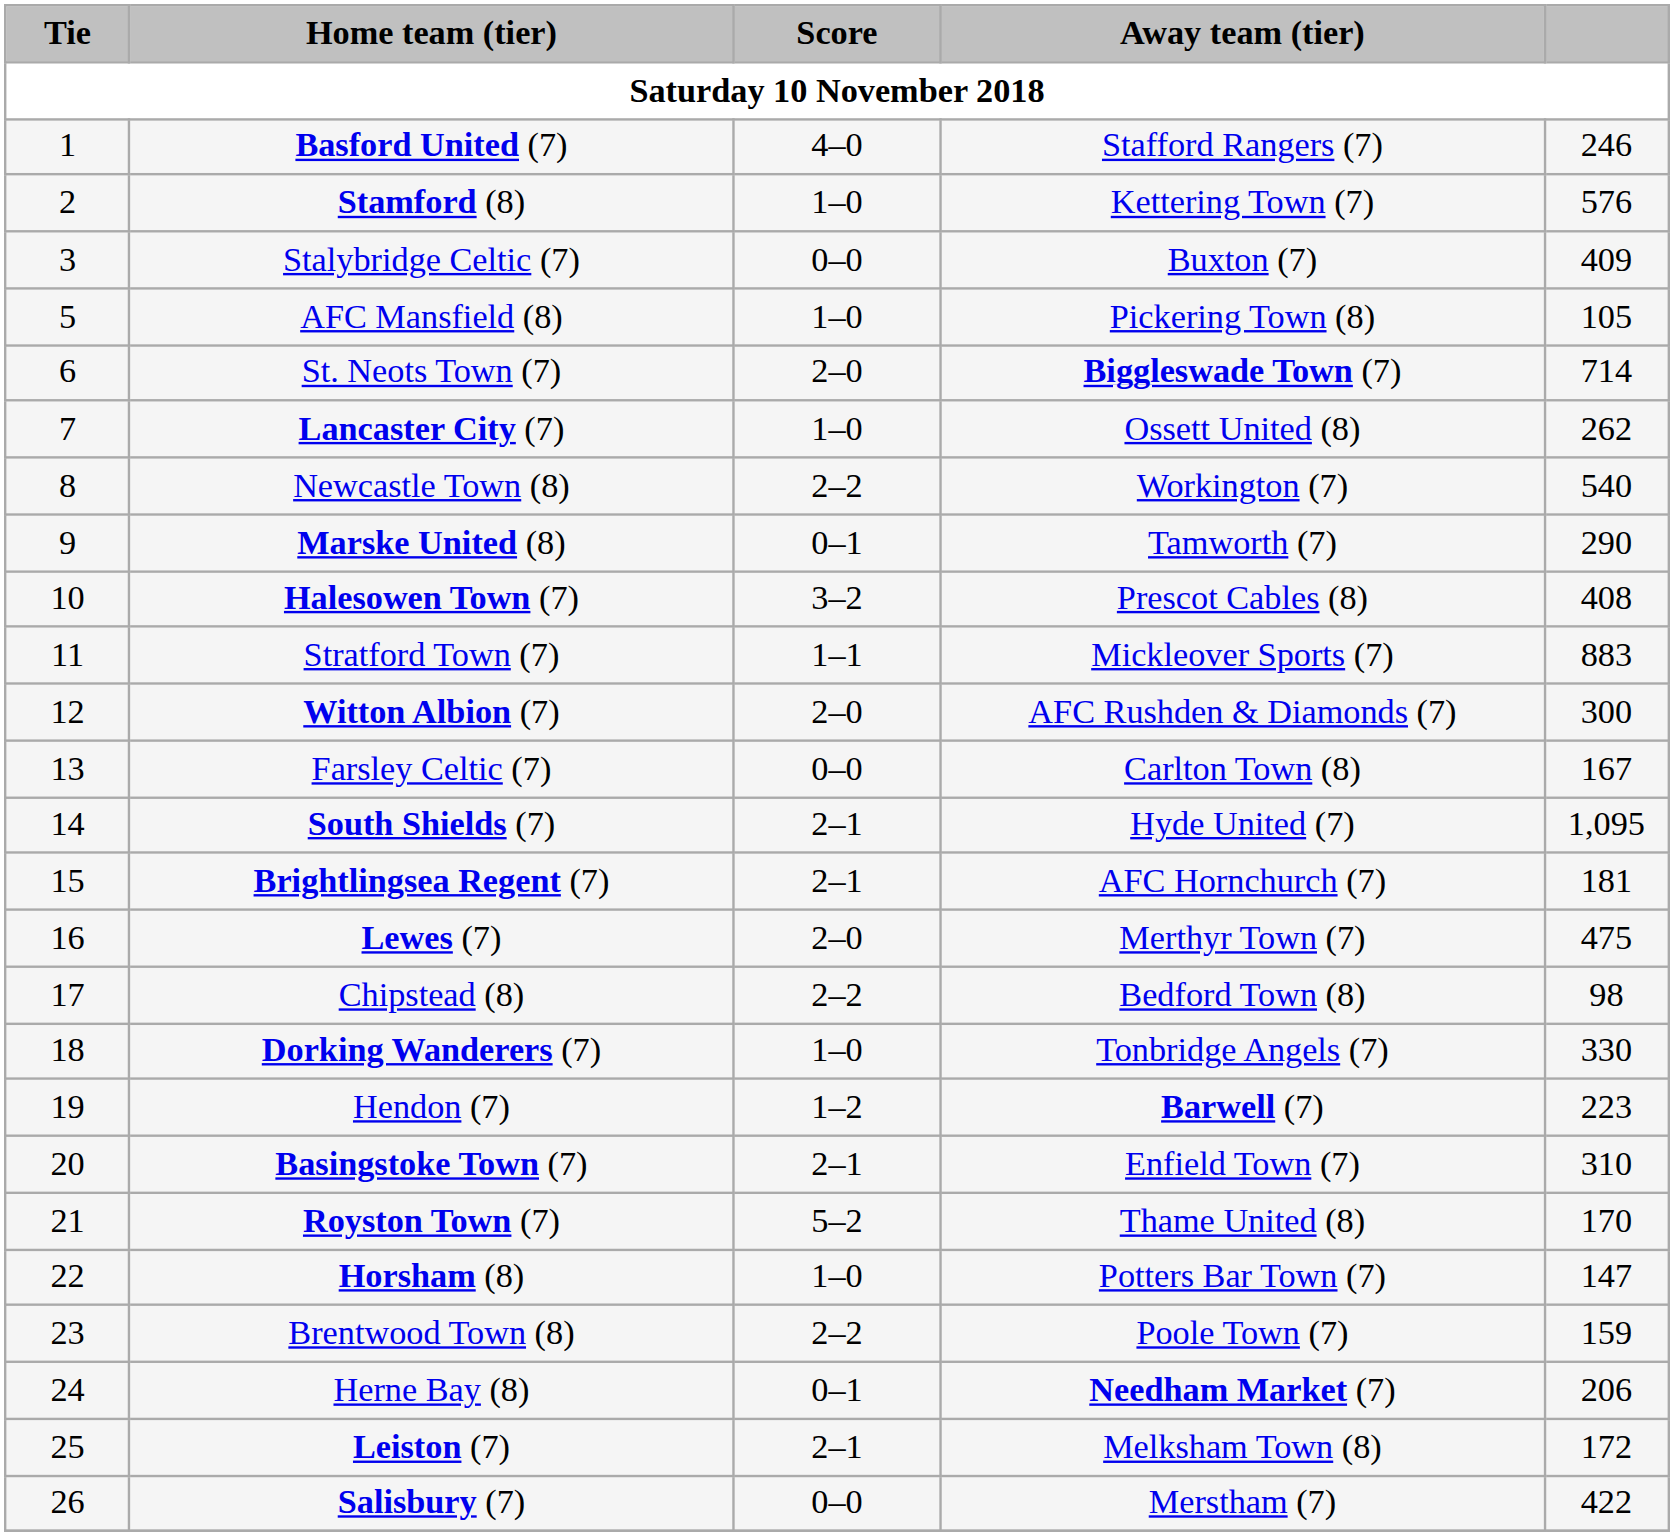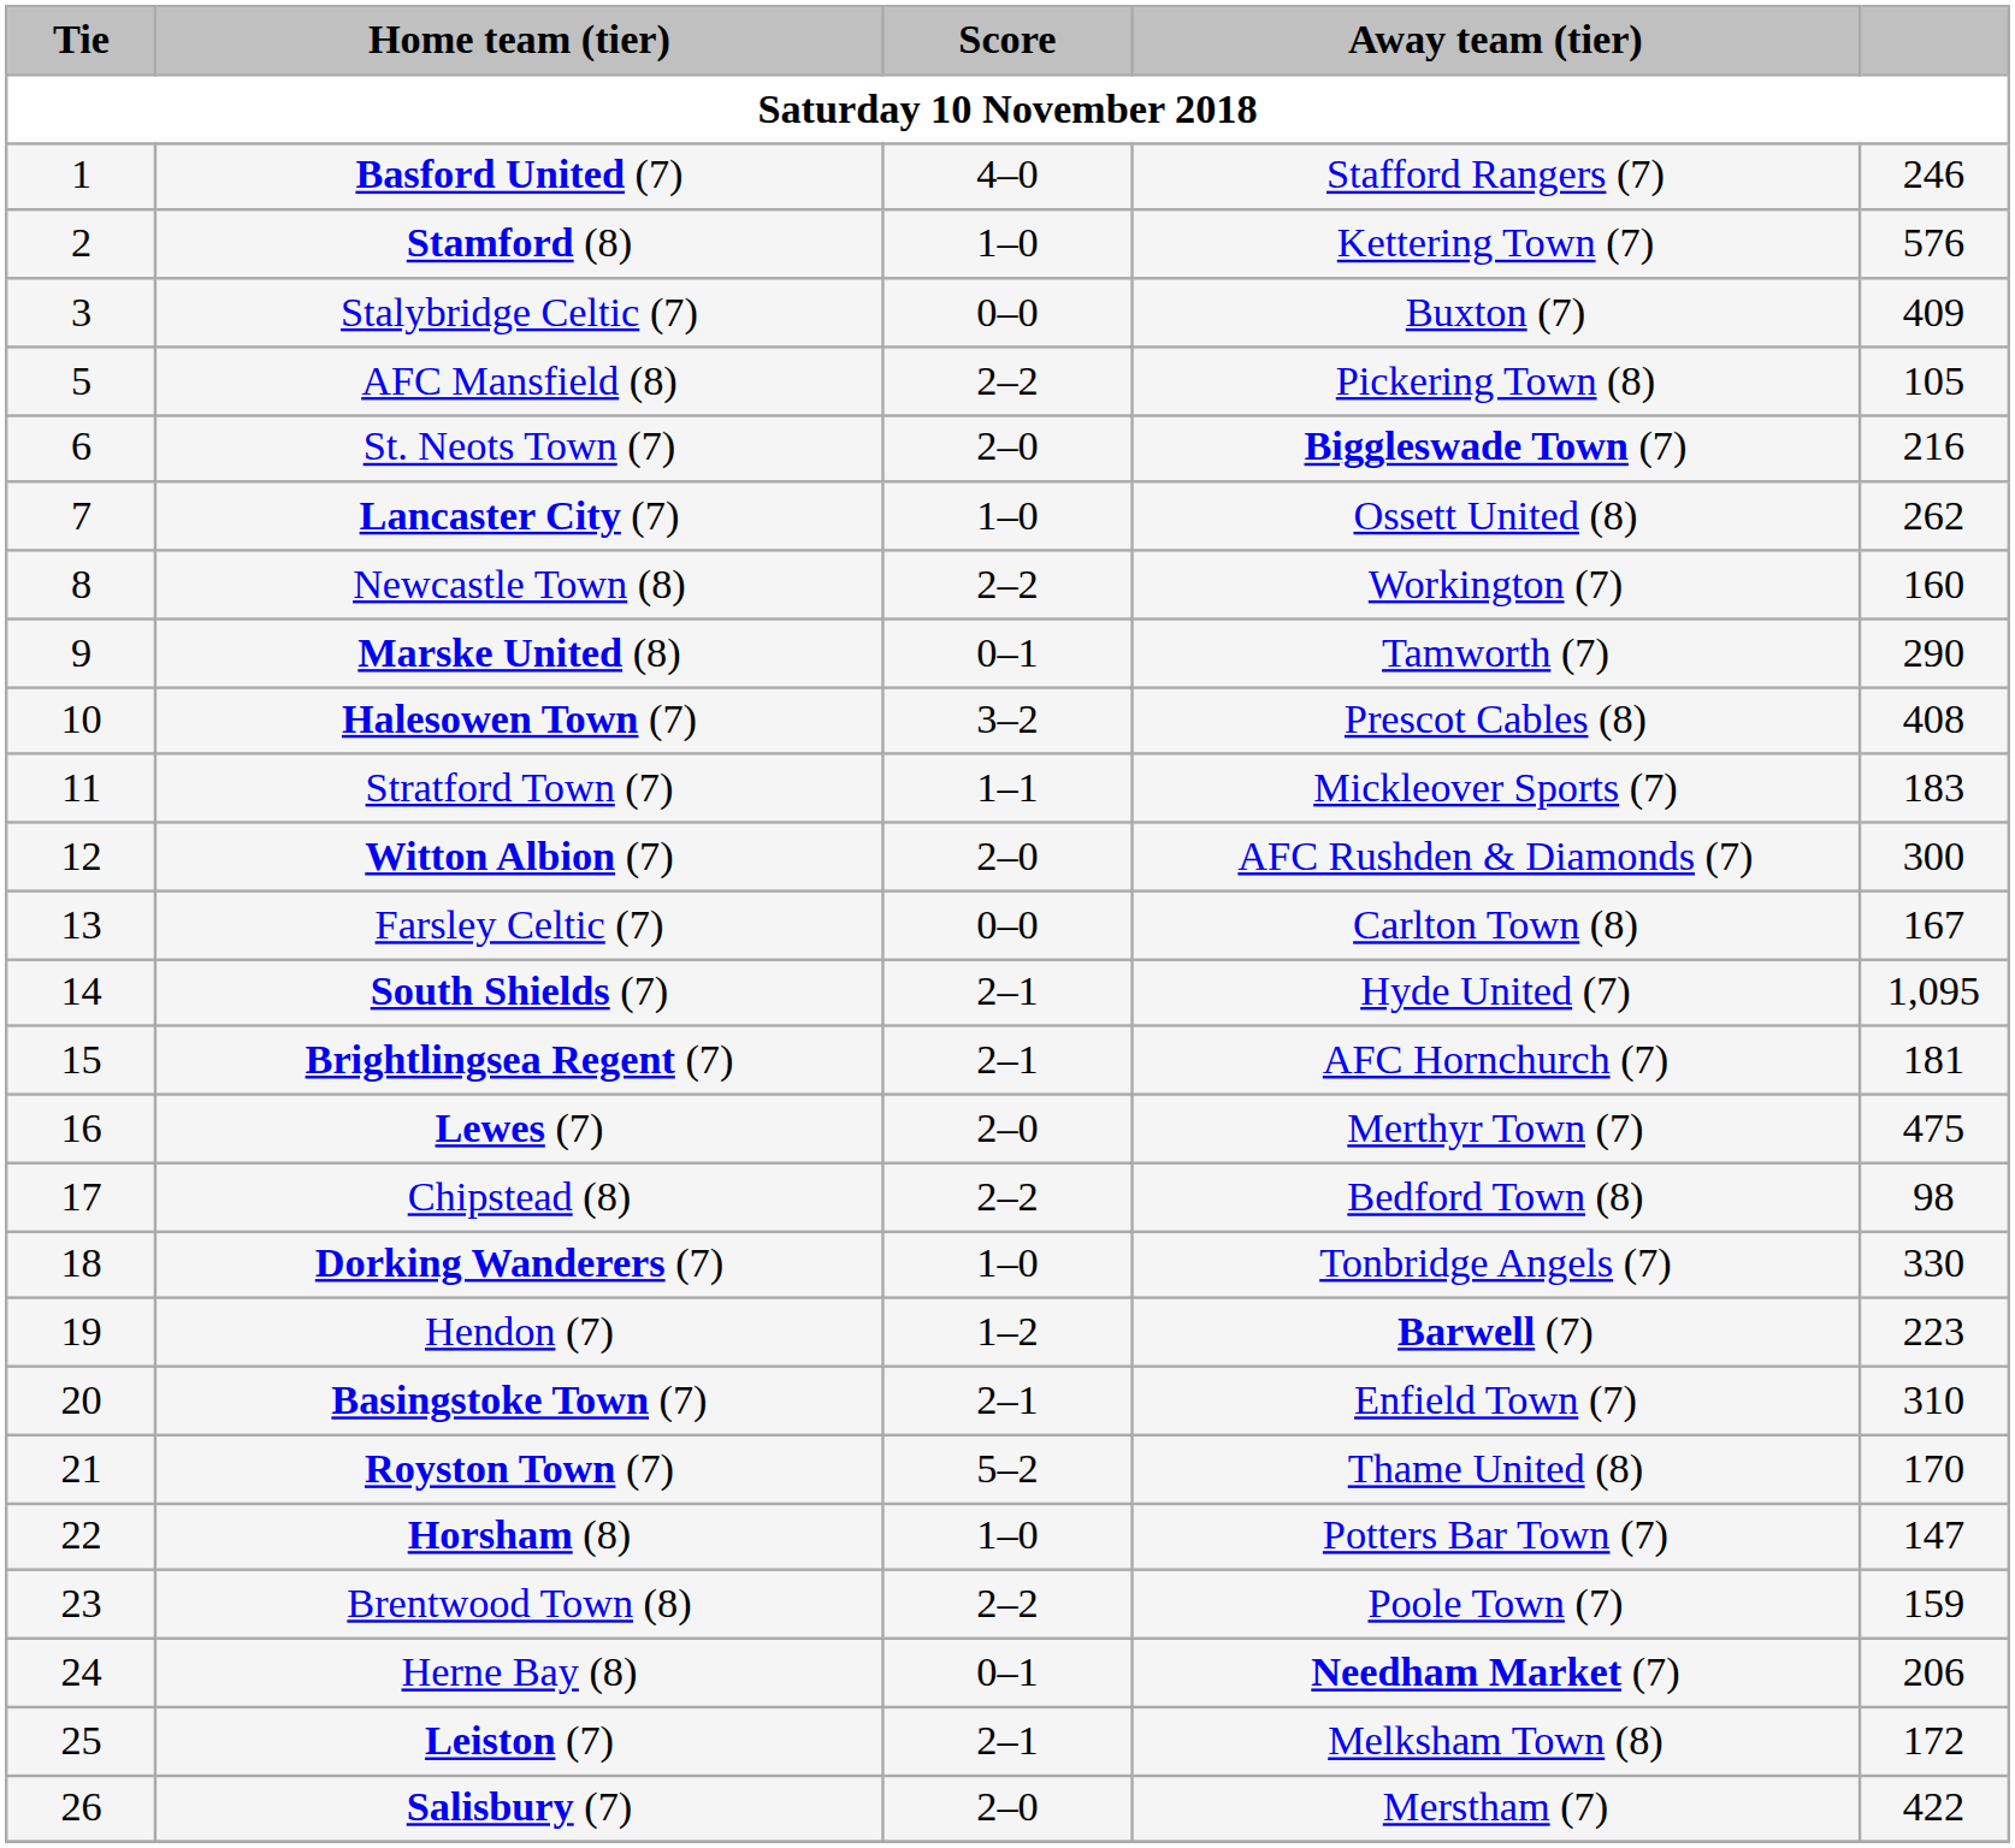AFC Mansfield (8) | Score: 1–0 -> 2–2
St. Neots Town (7) | column 5: 714 -> 216
Newcastle Town (8) | column 5: 540 -> 160
Stratford Town (7) | column 5: 883 -> 183
Salisbury (7) | Score: 0–0 -> 2–0
